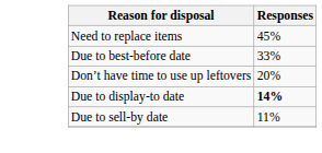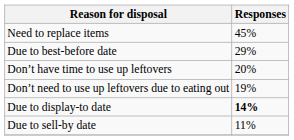Due to best-before date | Responses: 33% -> 29%
+ row: Don’t need to use up leftovers due to eating out | 19%
